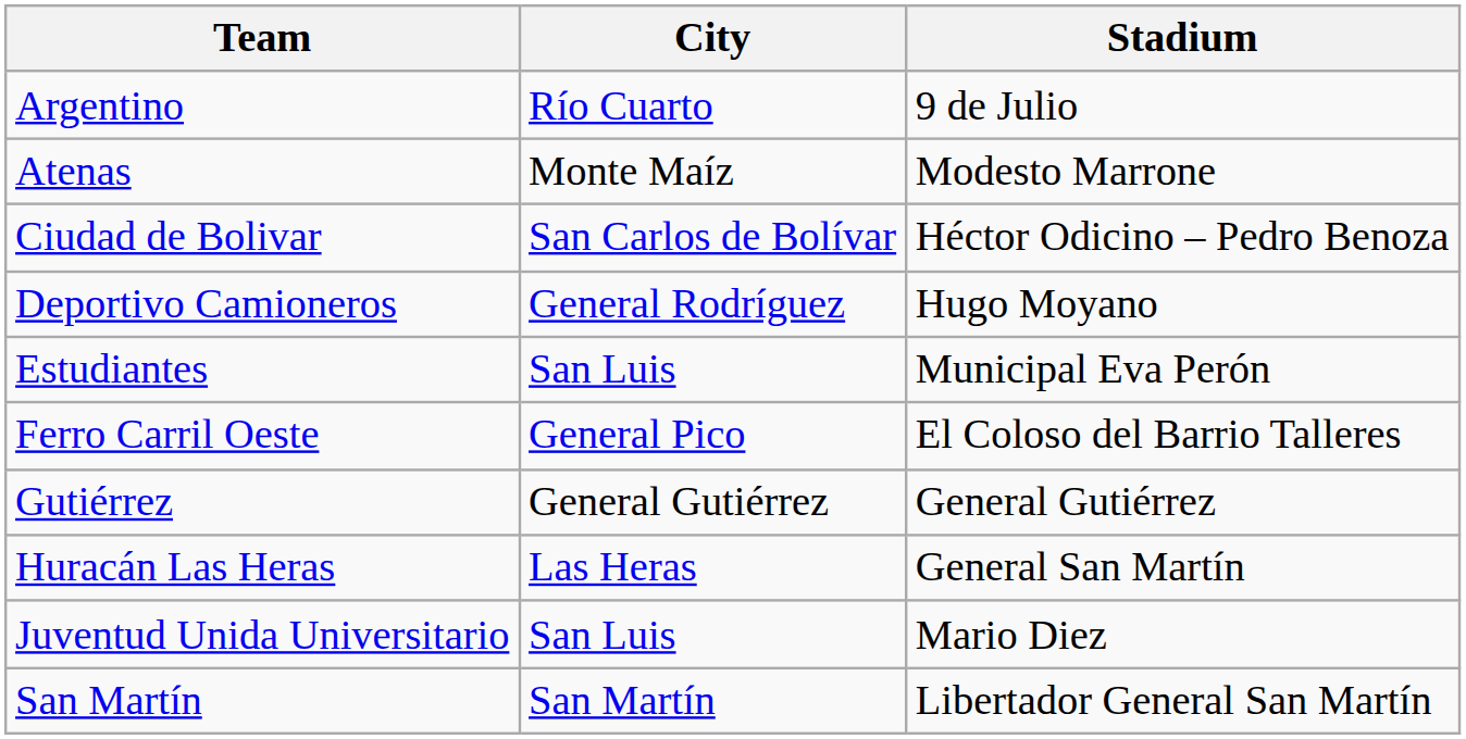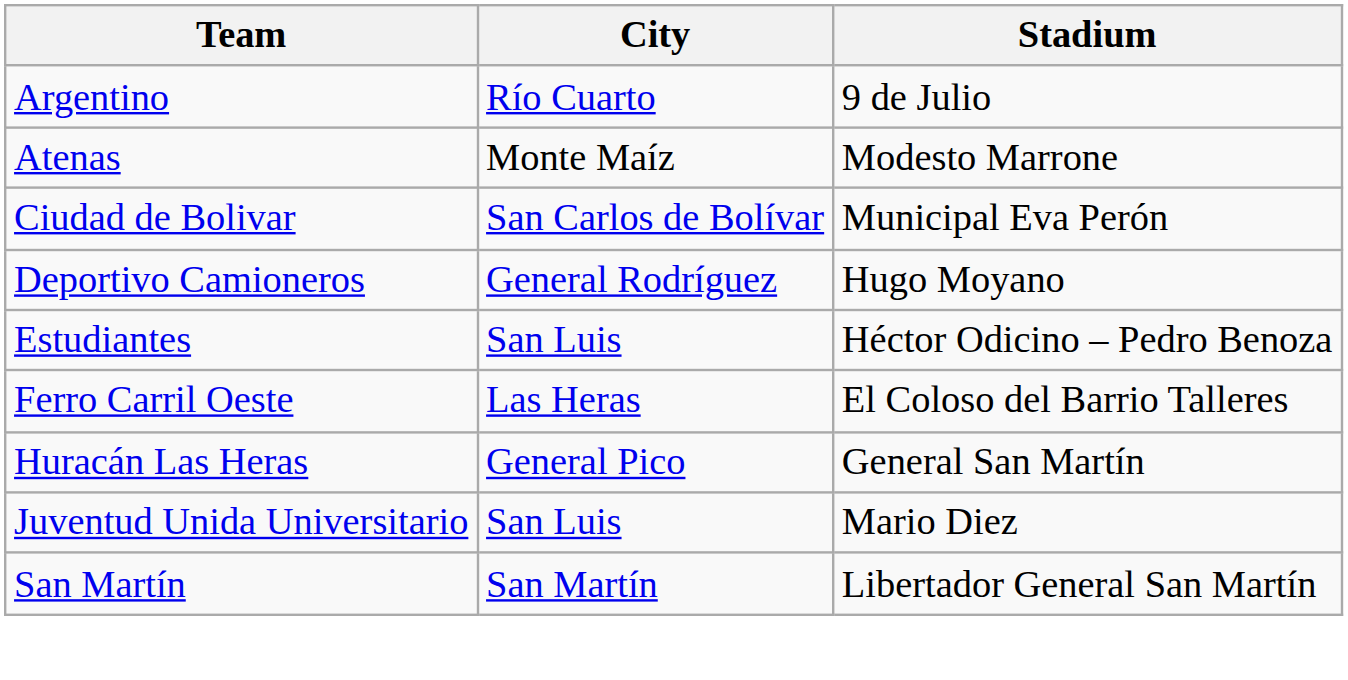Ciudad de Bolivar | Stadium: Héctor Odicino – Pedro Benoza -> Municipal Eva Perón
Estudiantes | Stadium: Municipal Eva Perón -> Héctor Odicino – Pedro Benoza
Ferro Carril Oeste | City: General Pico -> Las Heras
- row: Gutiérrez | General Gutiérrez | General Gutiérrez
Huracán Las Heras | City: Las Heras -> General Pico
